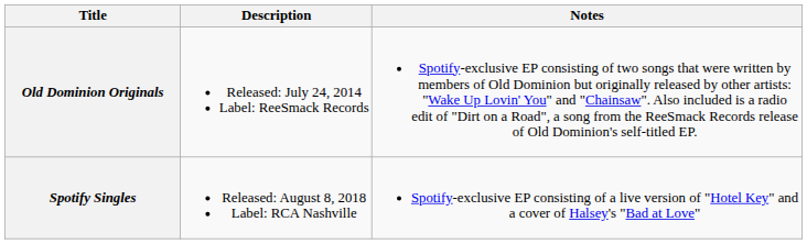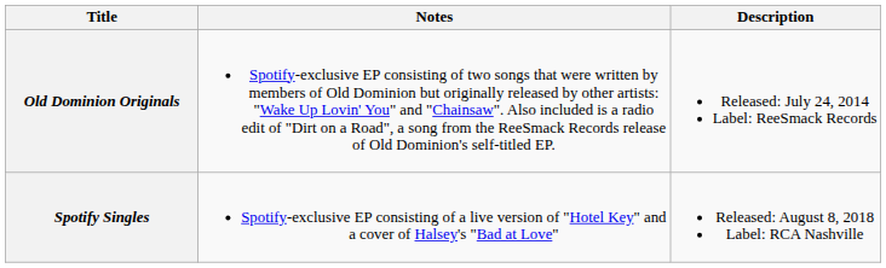columns swapped: Description <-> Notes
